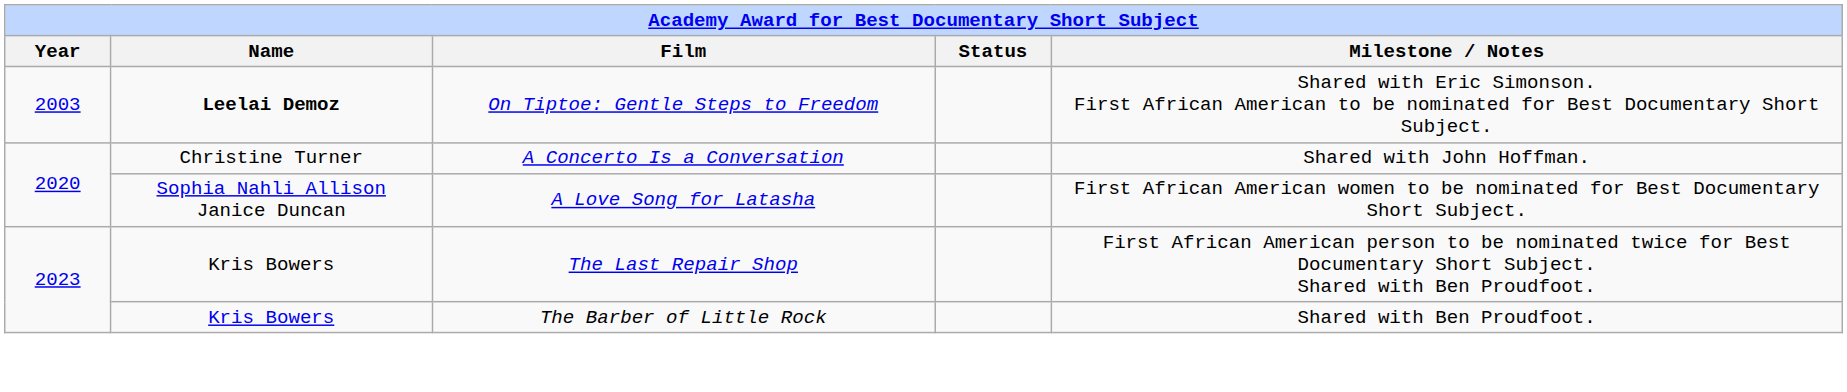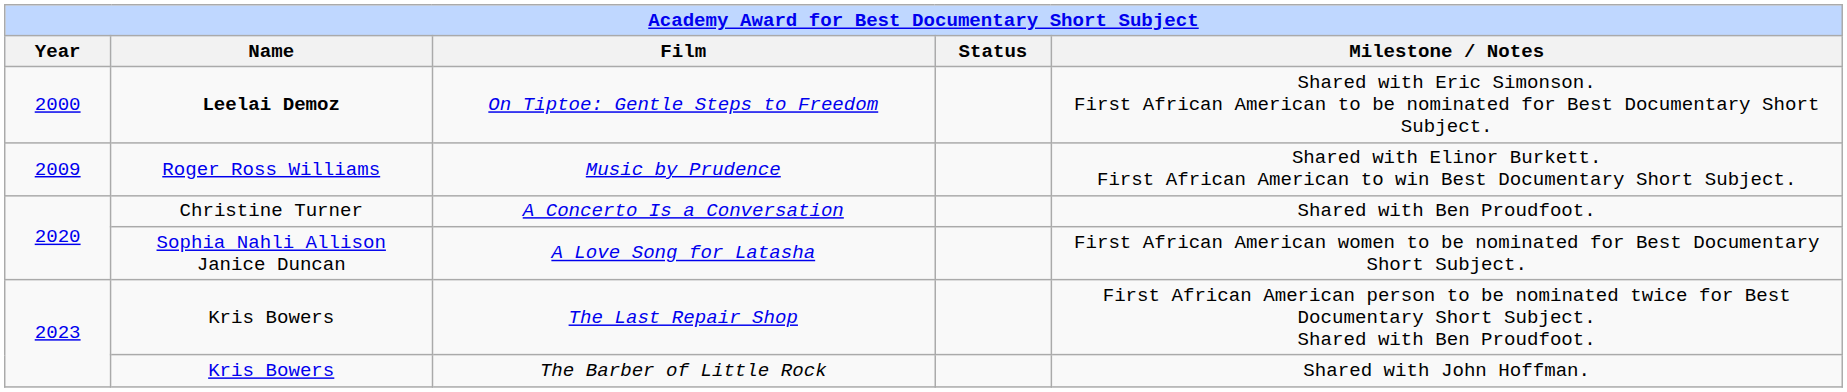On Tiptoe: Gentle Steps to Freedom | Year: 2003 -> 2000
+ row: 2009 | Roger Ross Williams | Music by Prudence | Shared with Elinor Burkett. First African American to win Best Documentary Short Subject.
A Concerto Is a Conversation | Milestone / Notes: Shared with John Hoffman. -> Shared with Ben Proudfoot.
The Barber of Little Rock | Milestone / Notes: Shared with Ben Proudfoot. -> Shared with John Hoffman.
